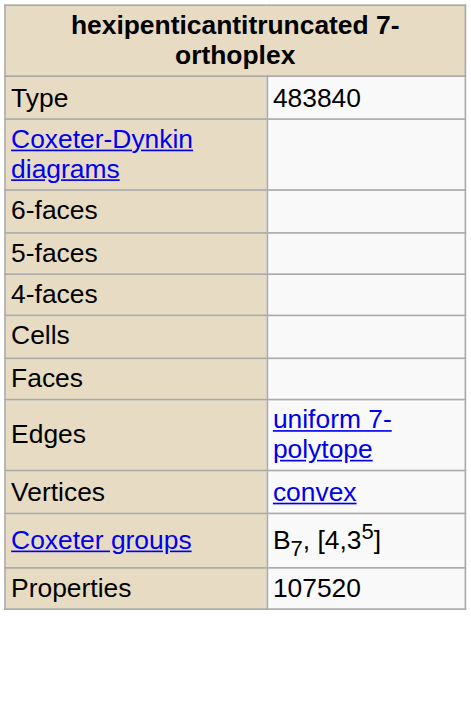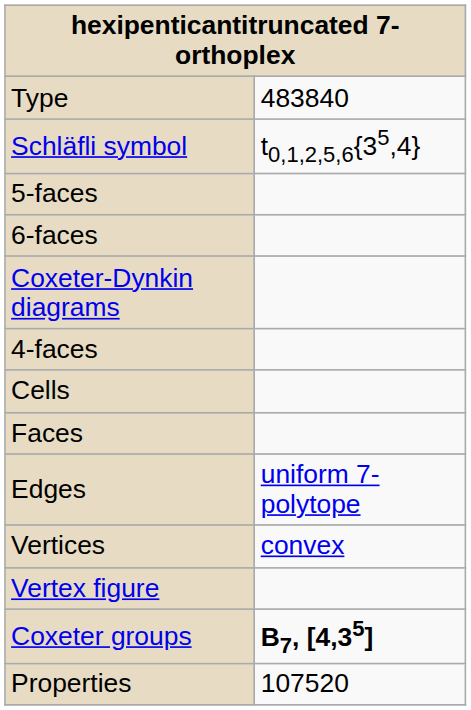+ row: Schläfli symbol | t0,1,2,5,6{35,4}
rows swapped: Coxeter-Dynkin diagrams <-> 5-faces
+ row: Vertex figure
Coxeter groups | column 2: normal -> bold
